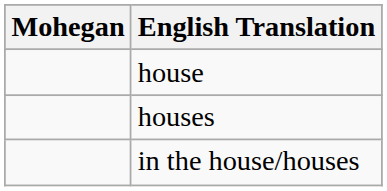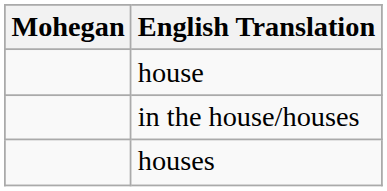rows swapped: houses <-> in the house/houses
